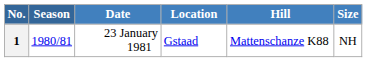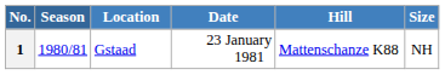columns swapped: Date <-> Location
